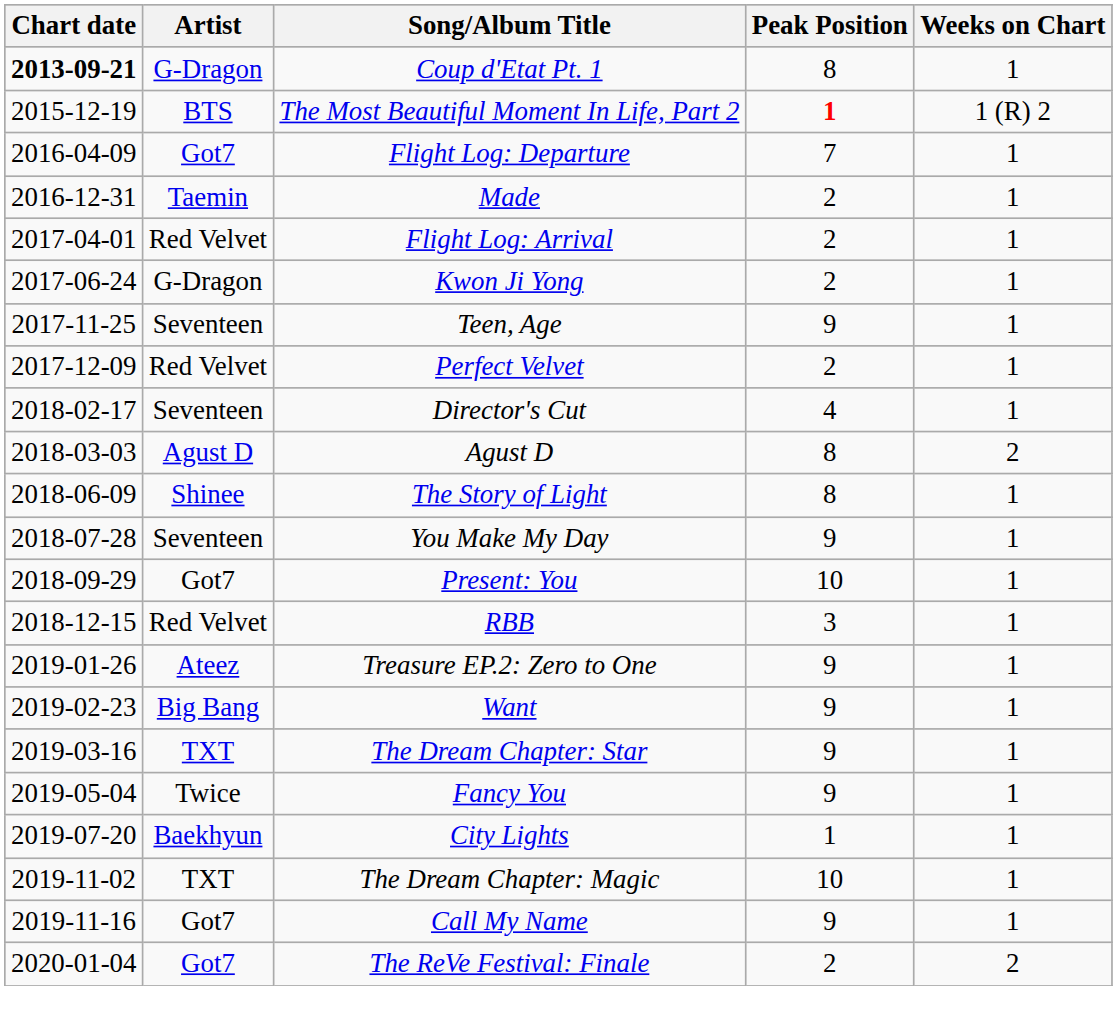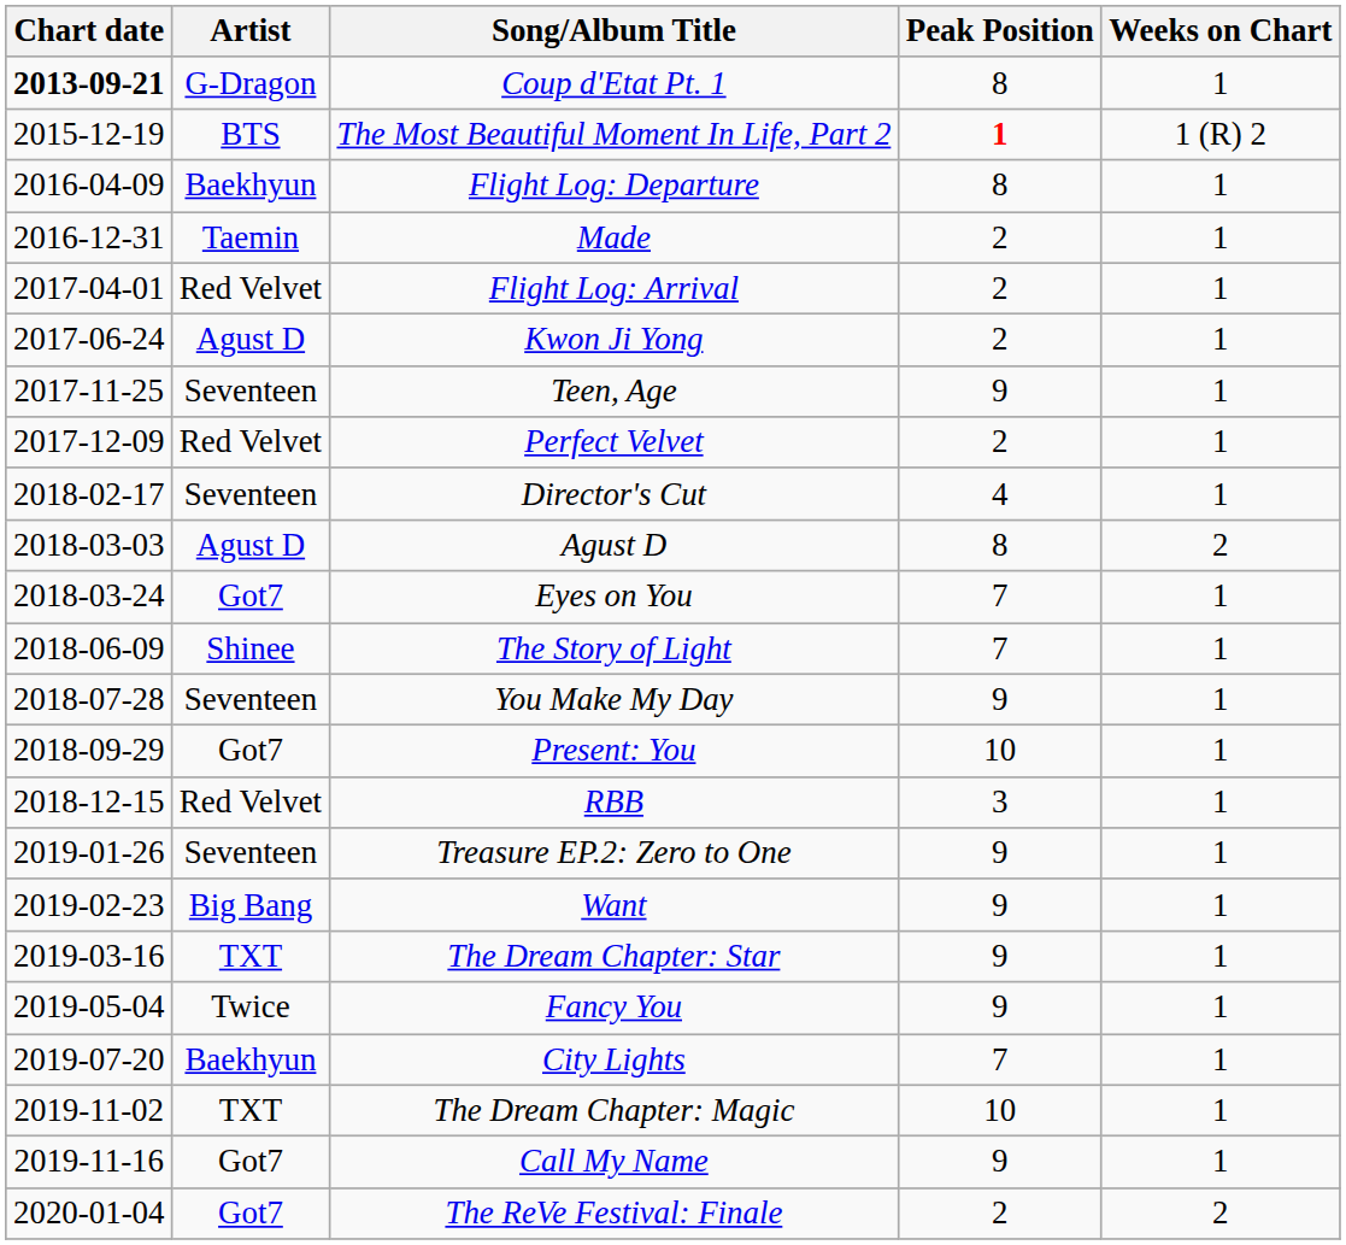Flight Log: Departure | Artist: Got7 -> Baekhyun
Flight Log: Departure | Peak Position: 7 -> 8
Kwon Ji Yong | Artist: G-Dragon -> Agust D
+ row: 2018-03-24 | Got7 | Eyes on You | 7 | 1
The Story of Light | Peak Position: 8 -> 7
Treasure EP.2: Zero to One | Artist: Ateez -> Seventeen
City Lights | Peak Position: 1 -> 7
